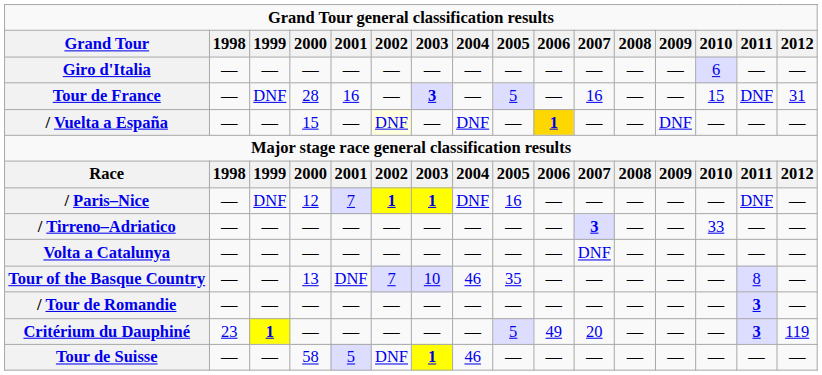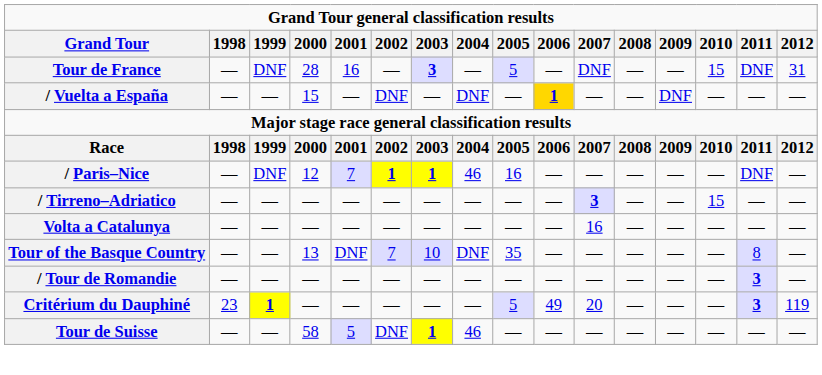- row: Giro d'Italia | — | — | — | — | — | — | — | — | — | — | — | — | 6 | — | —
Tour de France | 2007: 16 -> DNF
/ Vuelta a España | 2002: lightyellow background -> no background
/ Paris–Nice | 2004: DNF -> 46
/ Tirreno–Adriatico | 2010: 33 -> 15
Volta a Catalunya | 2007: DNF -> 16
Tour of the Basque Country | 2004: 46 -> DNF
